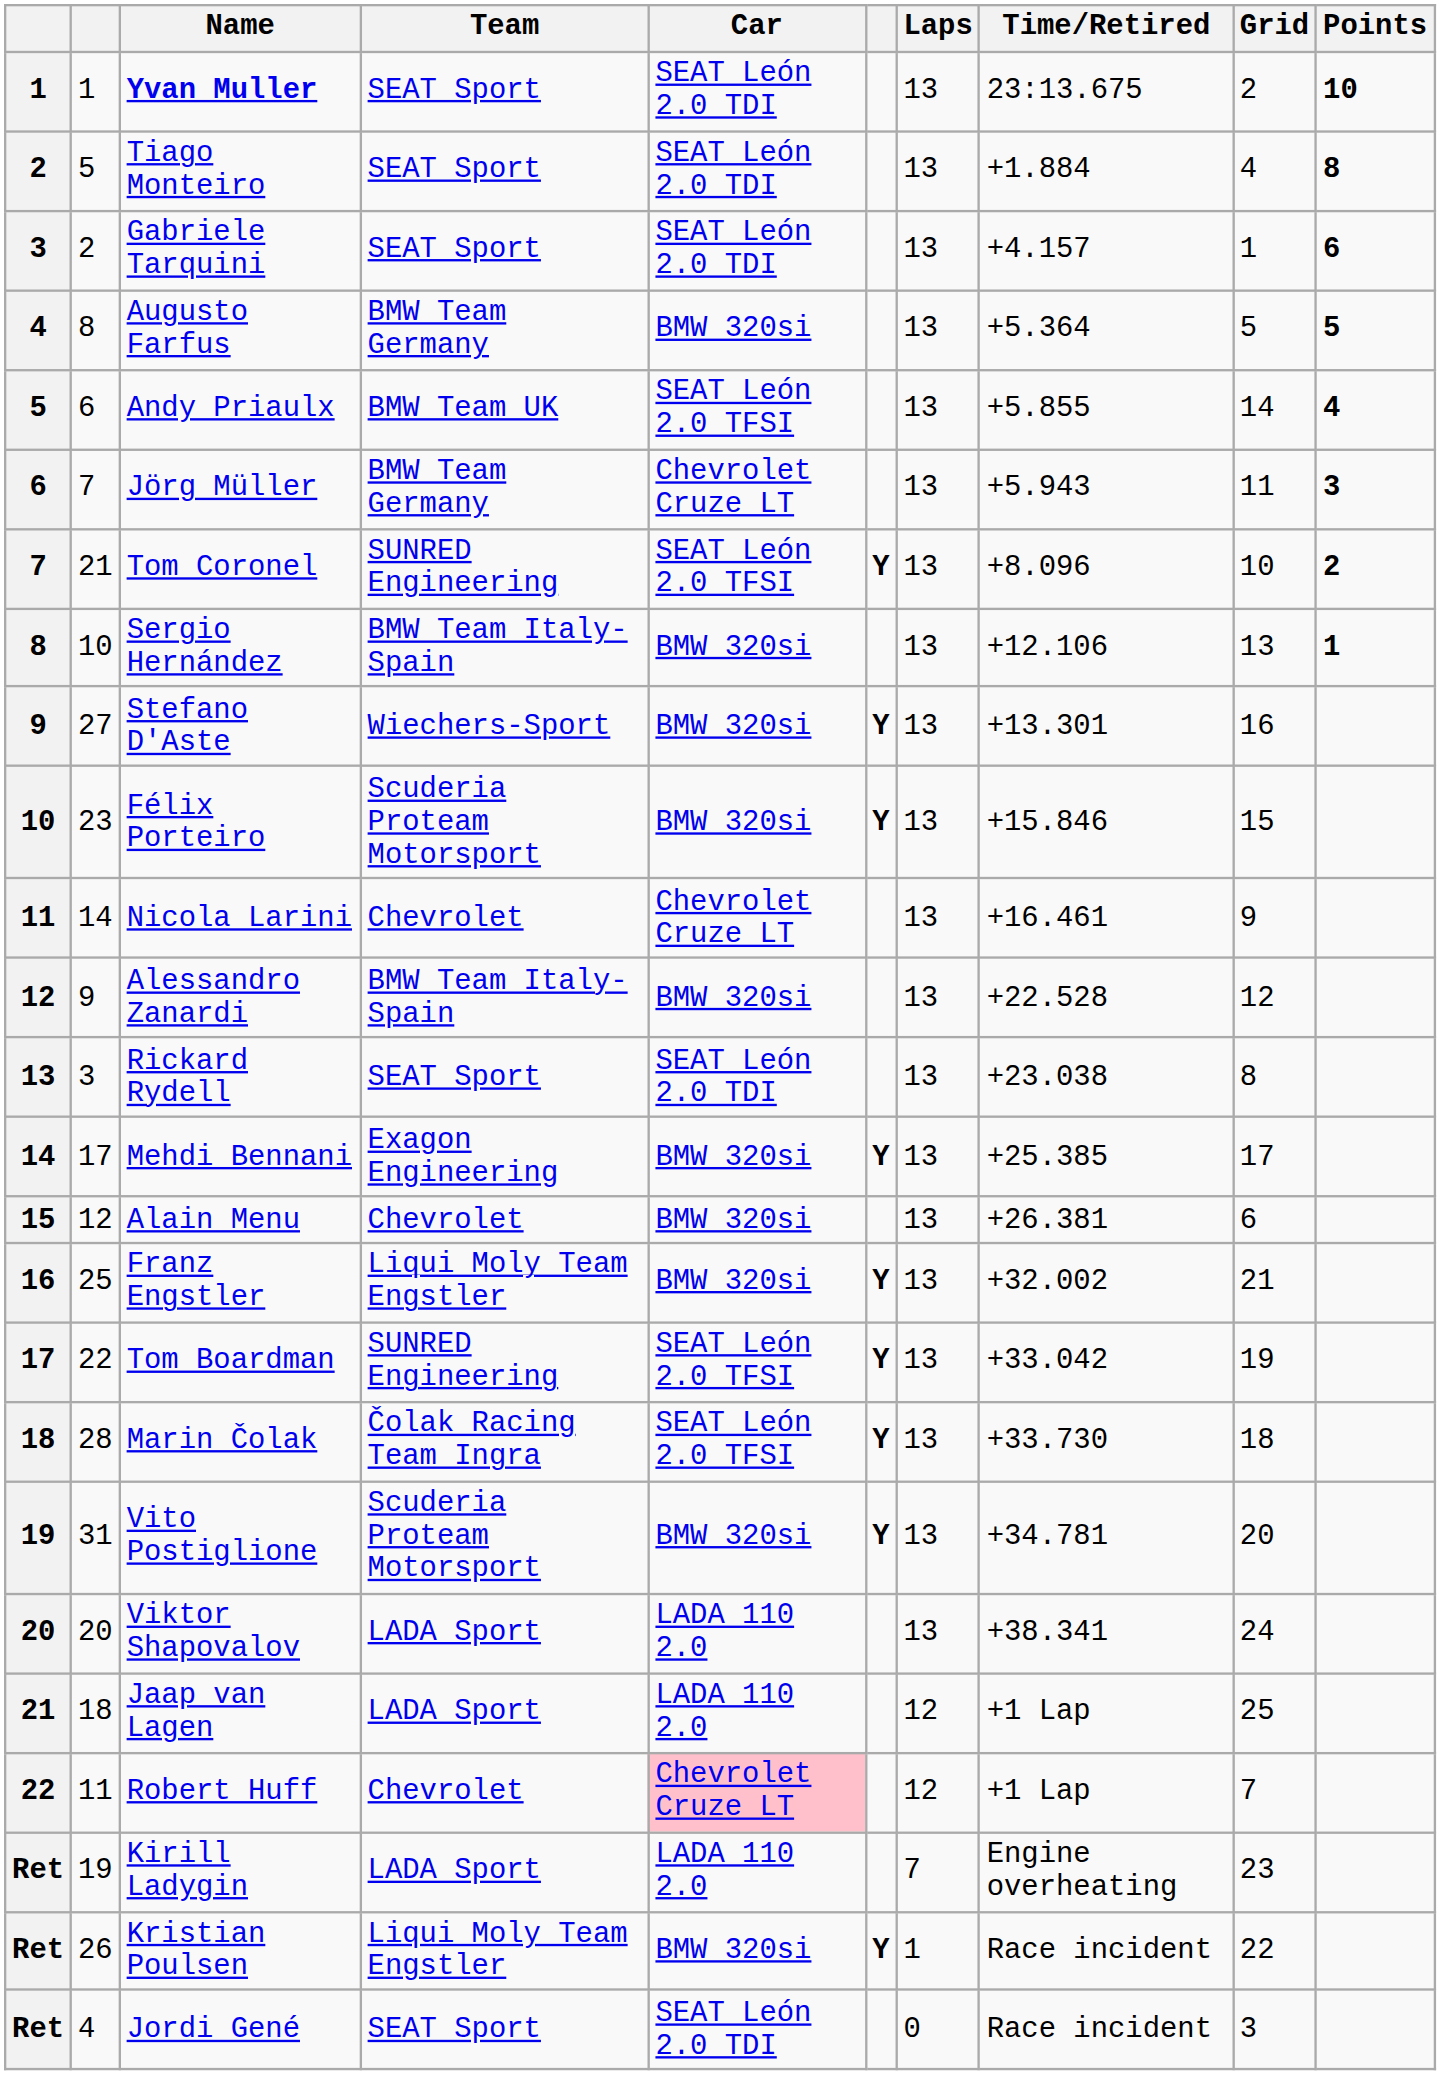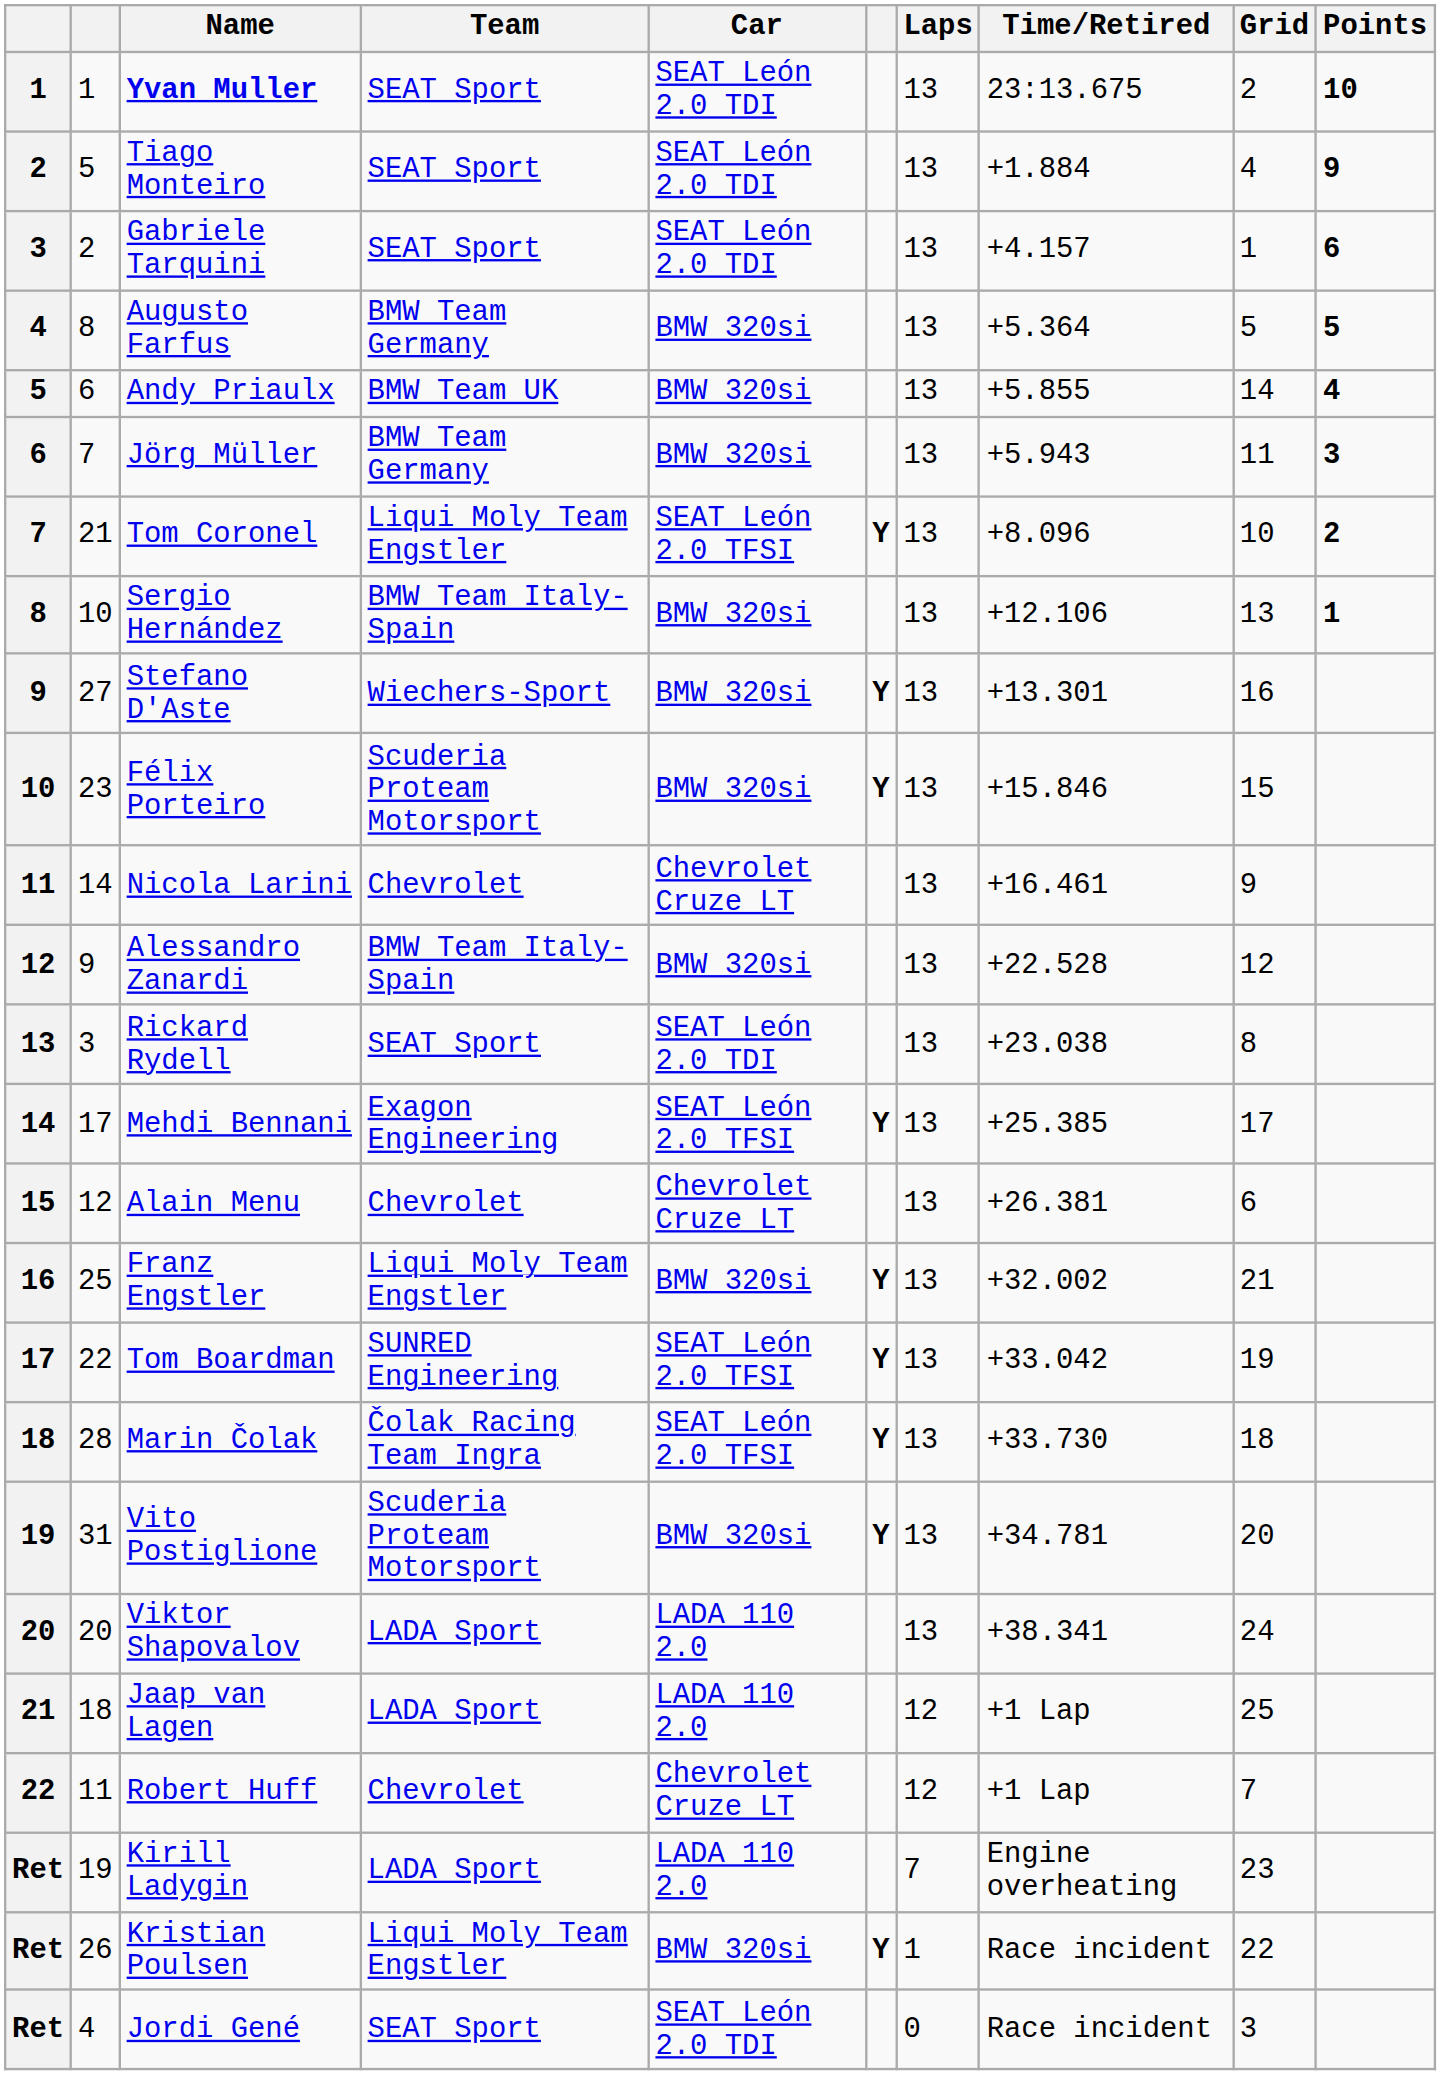Tiago Monteiro | Points: 8 -> 9
Andy Priaulx | Car: SEAT León 2.0 TFSI -> BMW 320si
Jörg Müller | Car: Chevrolet Cruze LT -> BMW 320si
Tom Coronel | Team: SUNRED Engineering -> Liqui Moly Team Engstler
Mehdi Bennani | Car: BMW 320si -> SEAT León 2.0 TFSI
Alain Menu | Car: BMW 320si -> Chevrolet Cruze LT
Robert Huff | Car: pink background -> no background
